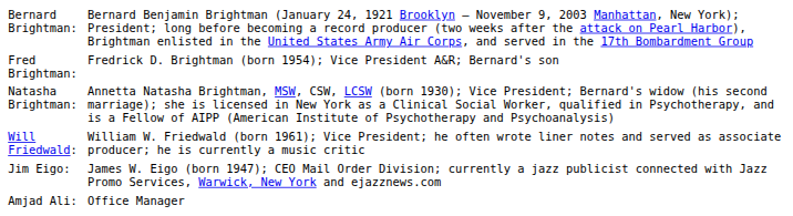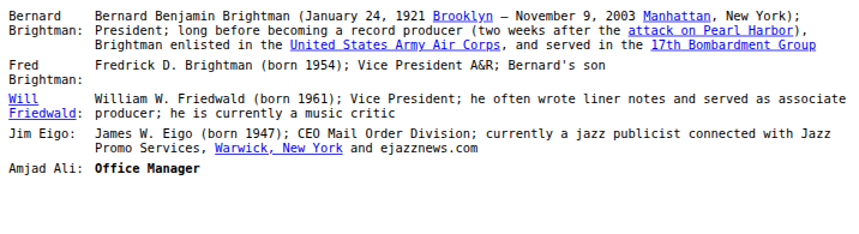- row: Natasha Brightman: | Annetta Natasha Brightman, MSW, CSW, LCSW (born 1930); Vice President; Bernard's widow (his second marriage); she is licensed in New York as a Clinical Social Worker, qualified in Psychotherapy, and is a Fellow of AIPP (American Institute of Psychotherapy and Psychoanalysis)
Amjad Ali: | column 2: normal -> bold
